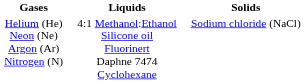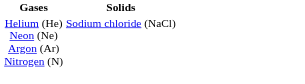- column: Liquids | 4:1 Methanol:Ethanol Silicone oil Fluorinert Daphne 7474 Cyclohexane
